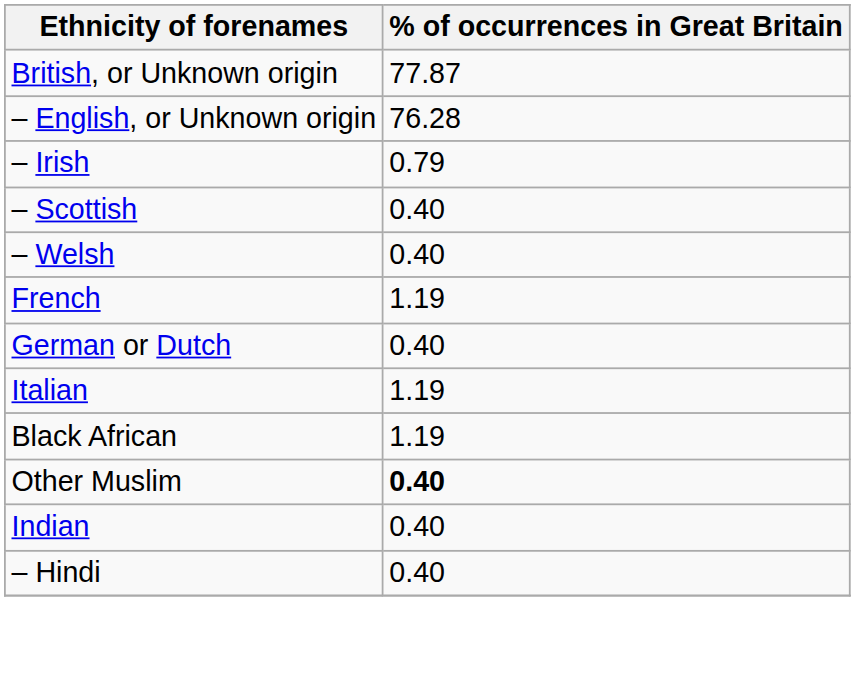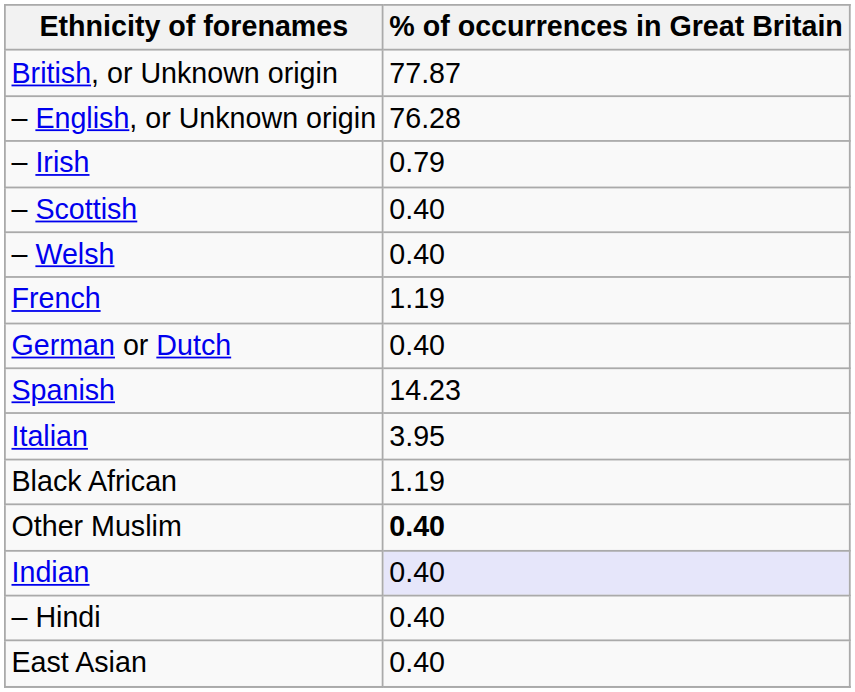+ row: Spanish | 14.23
Italian | % of occurrences in Great Britain: 1.19 -> 3.95
Indian | % of occurrences in Great Britain: no background -> lavender background
+ row: East Asian | 0.40
